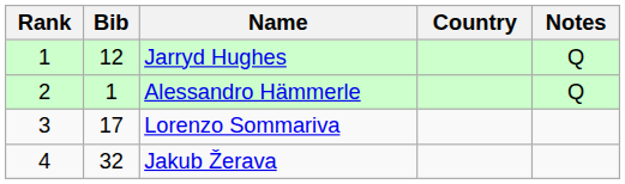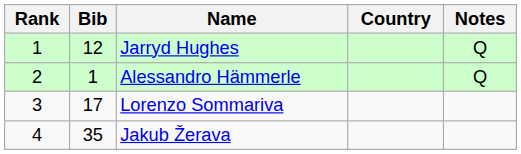Jakub Žerava | Bib: 32 -> 35
